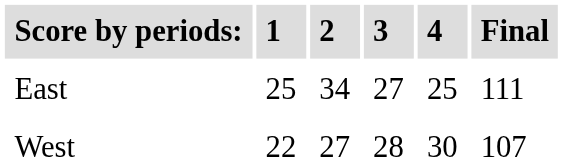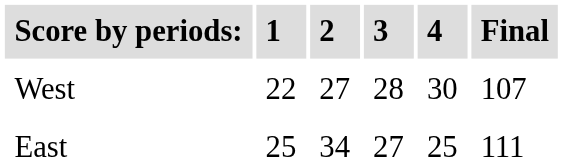rows swapped: East <-> West
